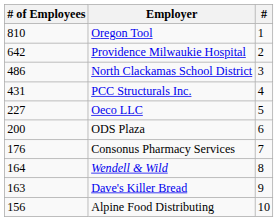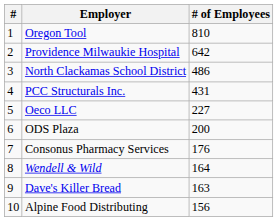columns swapped: # <-> # of Employees
